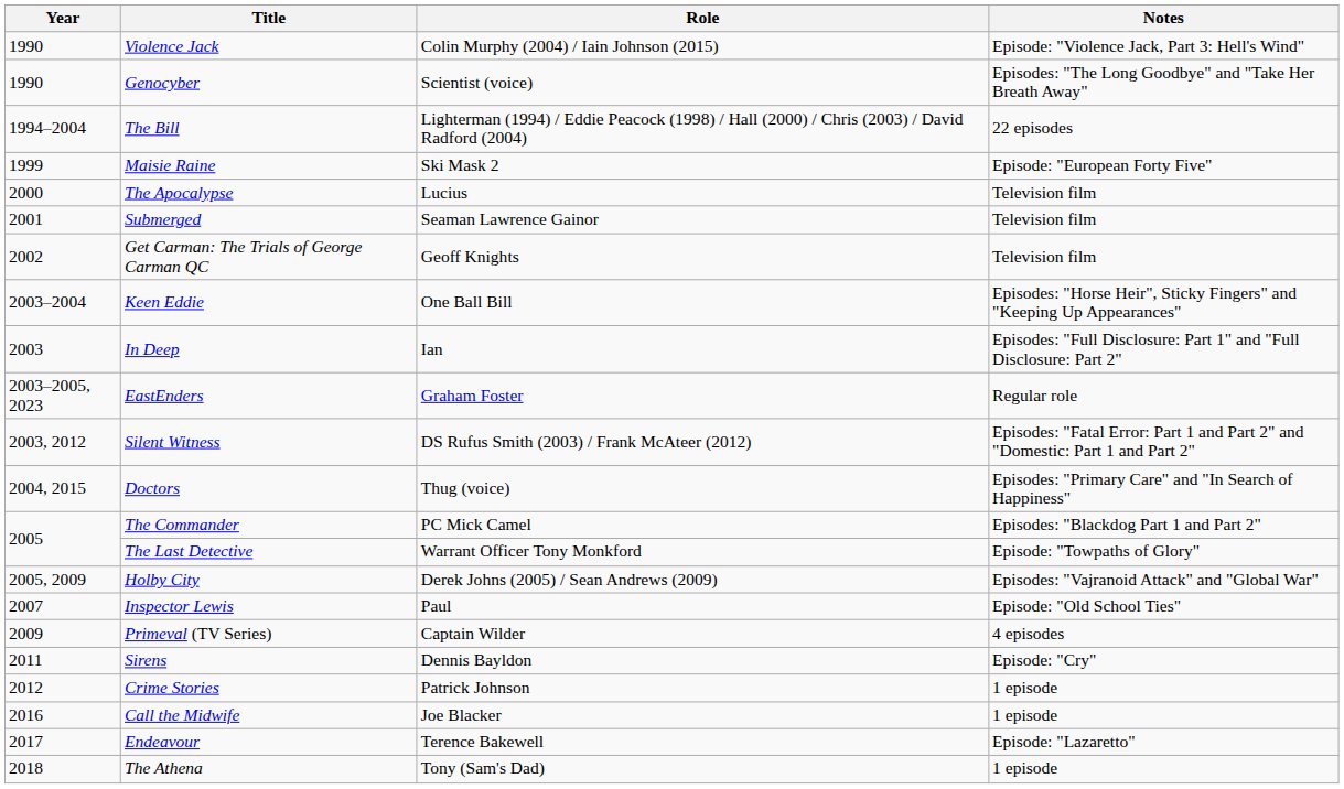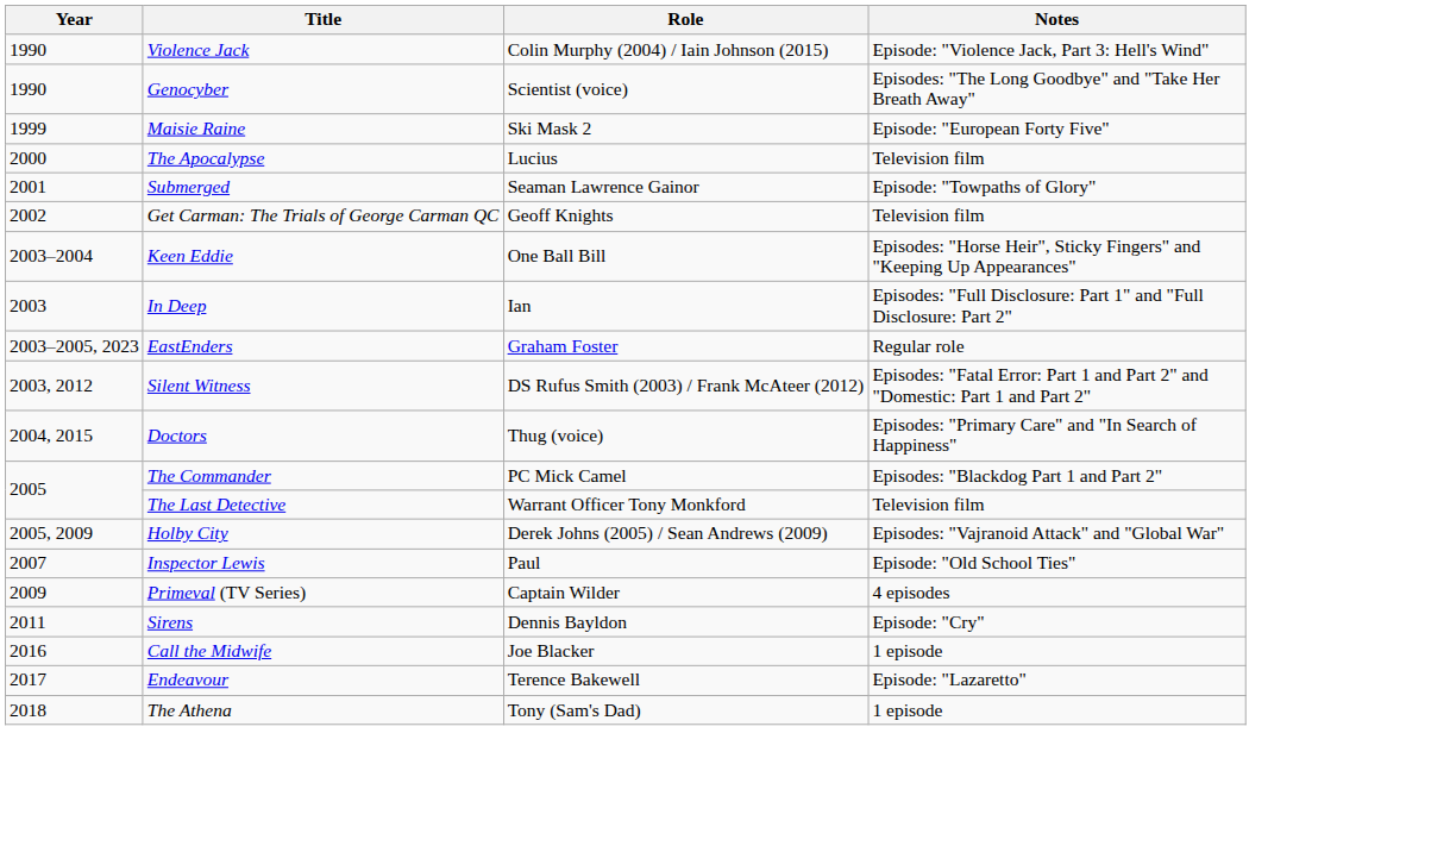- row: 1994–2004 | The Bill | Lighterman (1994) / Eddie Peacock (1998) / Hall (2000) / Chris (2003) / David Radford (2004) | 22 episodes
Submerged | Notes: Television film -> Episode: "Towpaths of Glory"
The Last Detective | Notes: Episode: "Towpaths of Glory" -> Television film
- row: 2012 | Crime Stories | Patrick Johnson | 1 episode
